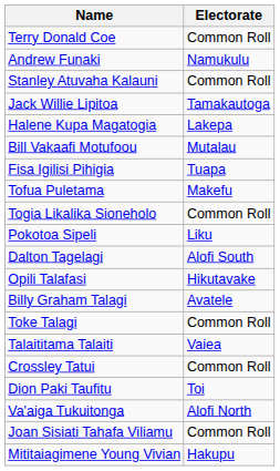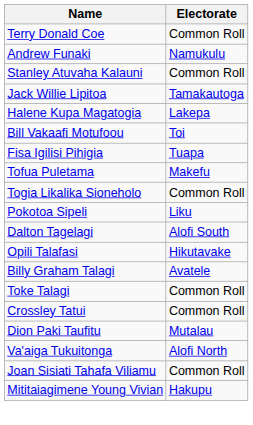Bill Vakaafi Motufoou | Electorate: Mutalau -> Toi
- row: Talaititama Talaiti | Vaiea
Dion Paki Taufitu | Electorate: Toi -> Mutalau
